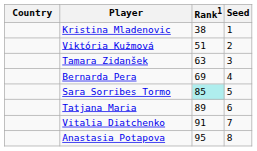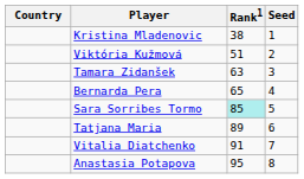Bernarda Pera | Rank1: 69 -> 65
